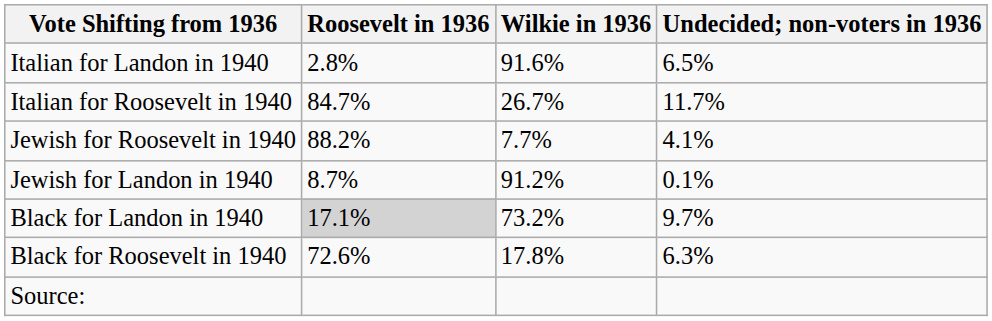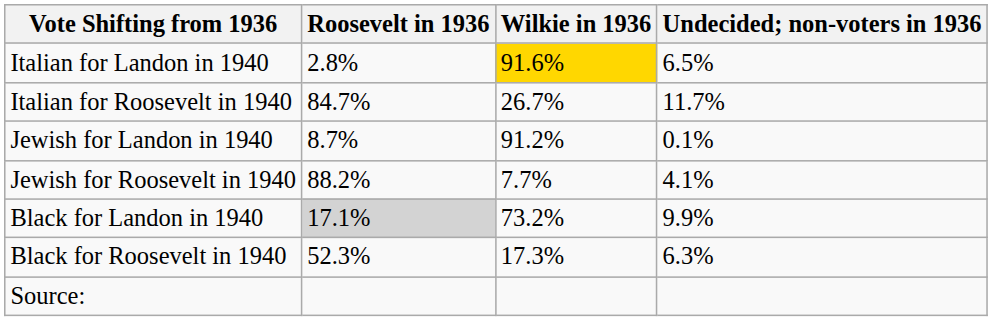Italian for Landon in 1940 | Wilkie in 1936: no background -> gold background
rows swapped: Jewish for Landon in 1940 <-> Jewish for Roosevelt in 1940
Black for Landon in 1940 | Undecided; non-voters in 1936: 9.7% -> 9.9%
Black for Roosevelt in 1940 | Roosevelt in 1936: 72.6% -> 52.3%
Black for Roosevelt in 1940 | Wilkie in 1936: 17.8% -> 17.3%
